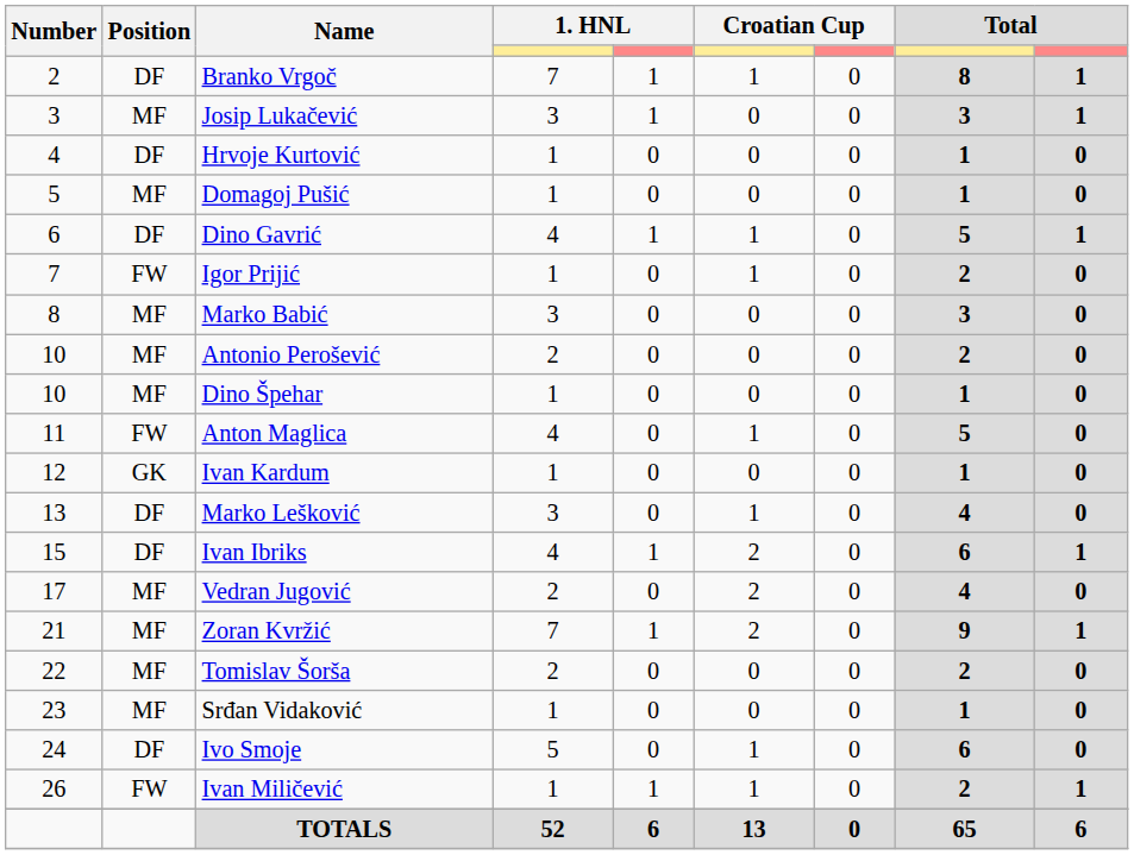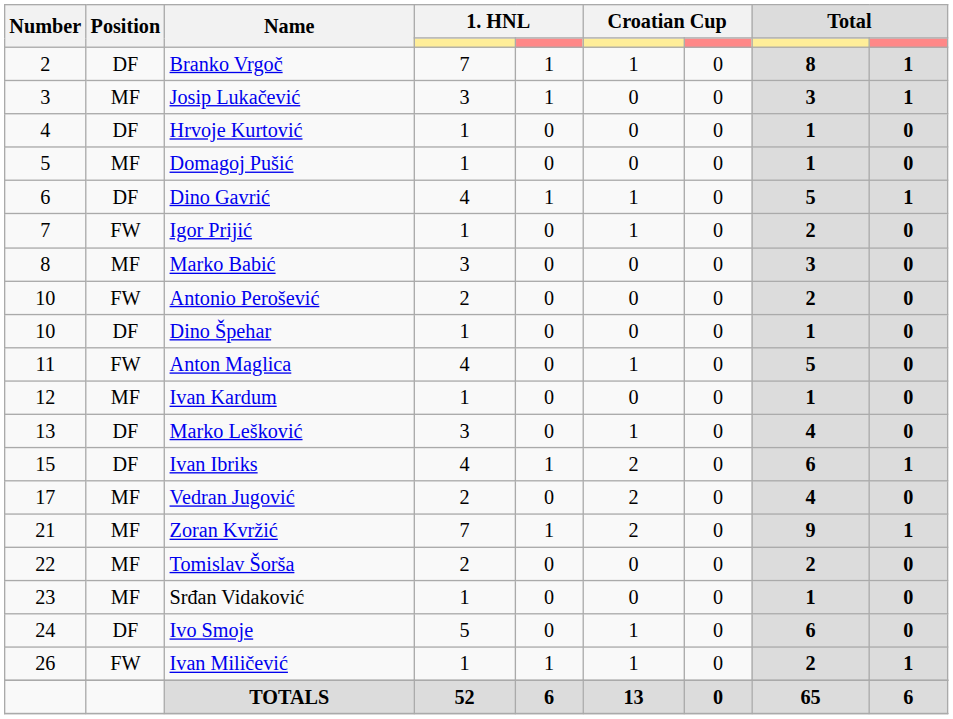Antonio Perošević | Position: MF -> FW
Dino Špehar | Position: MF -> DF
Ivan Kardum | Position: GK -> MF
